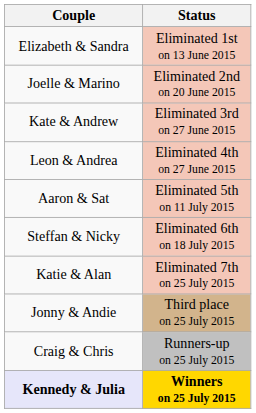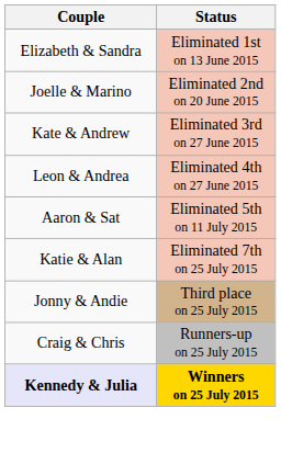- row: Steffan & Nicky | Eliminated 6th on 18 July 2015
